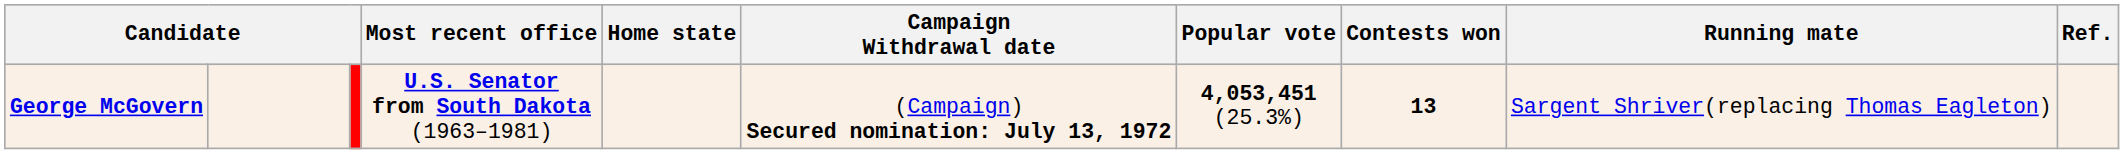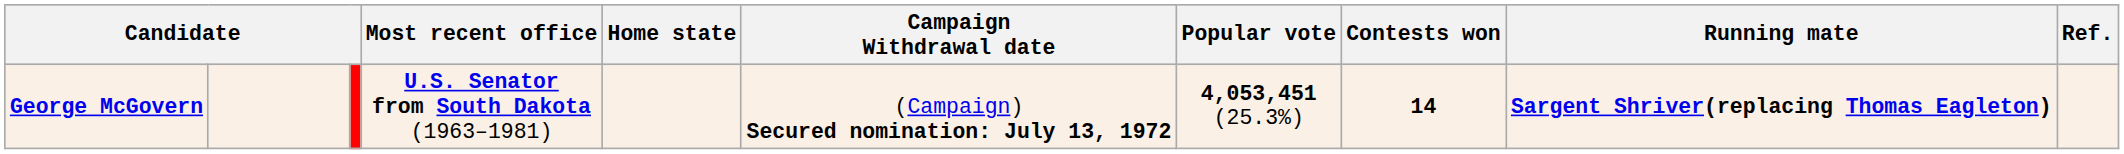George McGovern | Contests won: 13 -> 14
George McGovern | Running mate: normal -> bold
